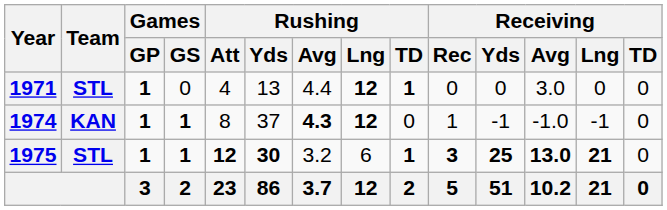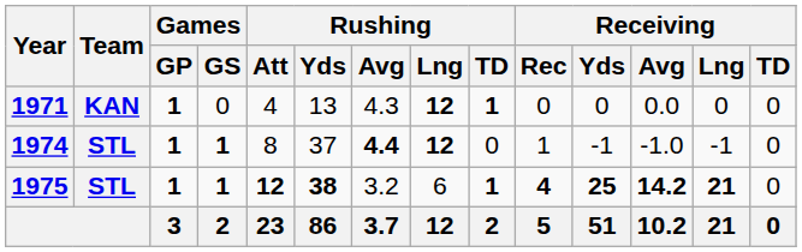1971 | Team: STL -> KAN
1971 | Rushing / Avg: 4.4 -> 4.3
1971 | Receiving / Avg: 3.0 -> 0.0
1974 | Team: KAN -> STL
1974 | Rushing / Avg: 4.3 -> 4.4
1975 | Rushing / Yds: 30 -> 38
1975 | Receiving / Rec: 3 -> 4
1975 | Receiving / Avg: 13.0 -> 14.2
